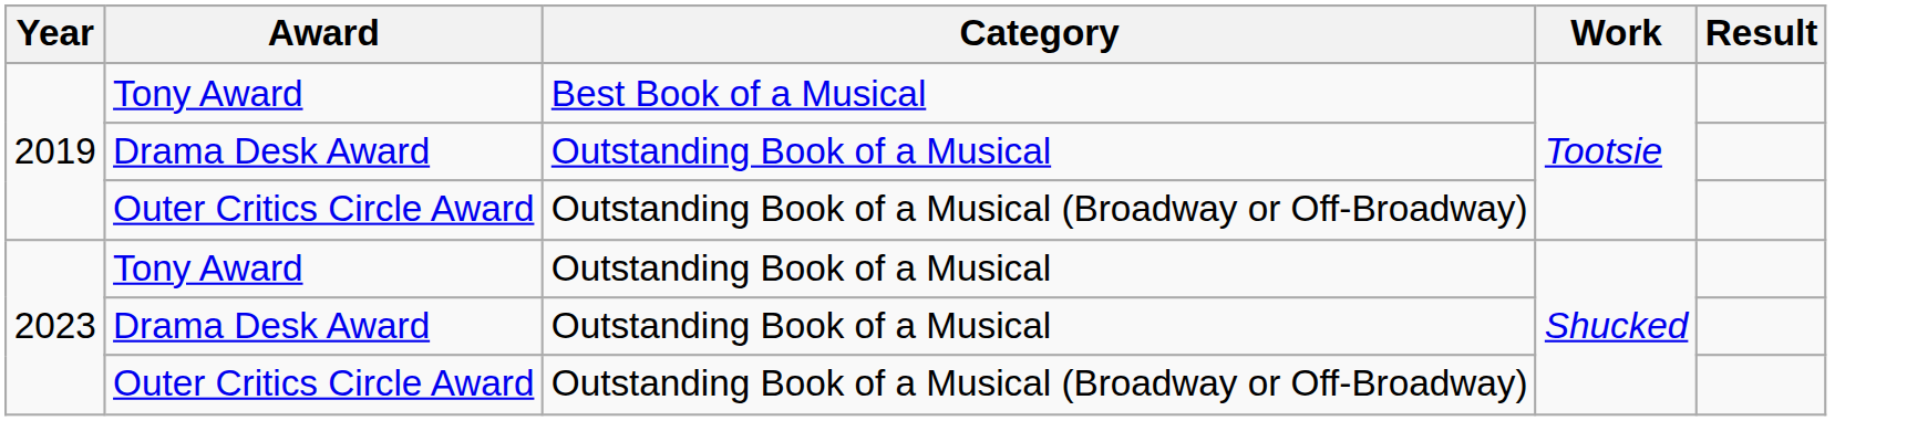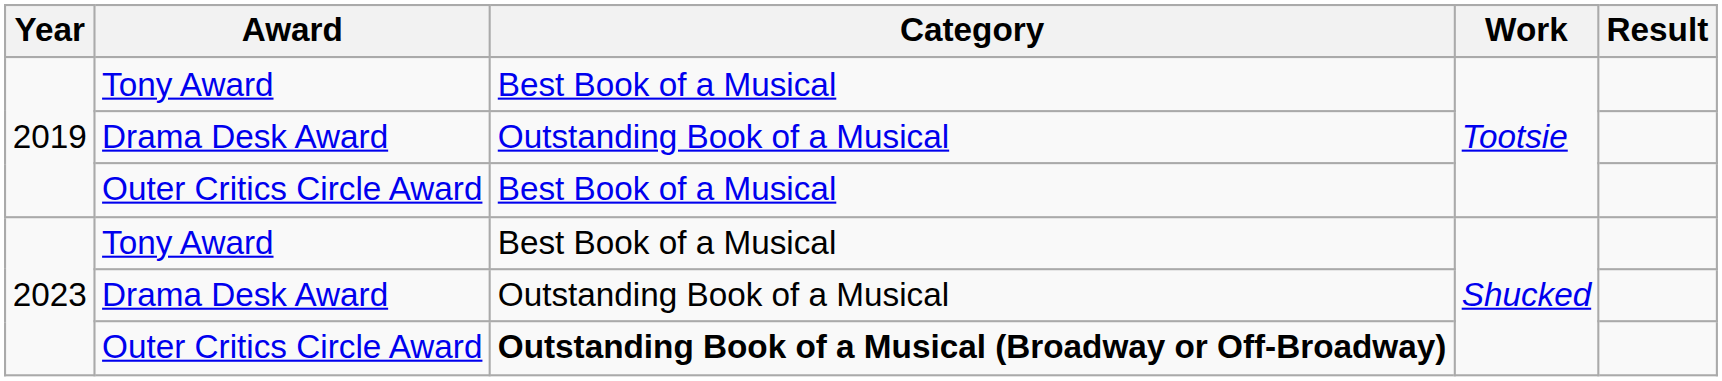2019 / Outer Critics Circle Award | Category: Outstanding Book of a Musical (Broadway or Off-Broadway) -> Best Book of a Musical
2023 / Tony Award | Category: Outstanding Book of a Musical -> Best Book of a Musical
2023 / Outer Critics Circle Award | Category: normal -> bold
